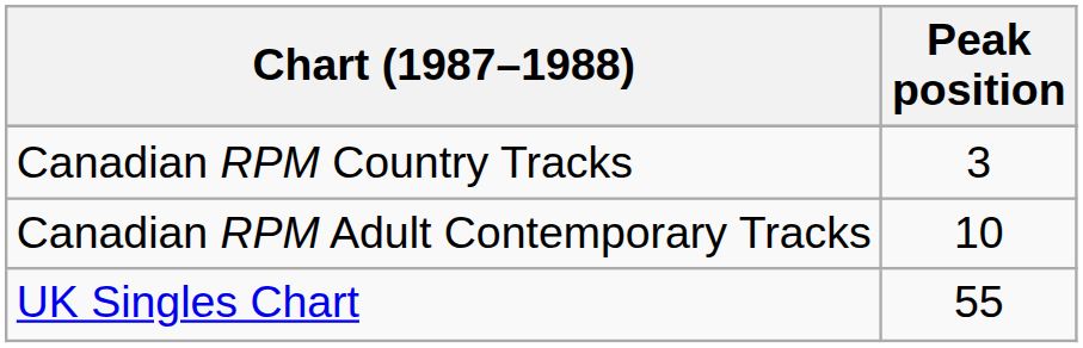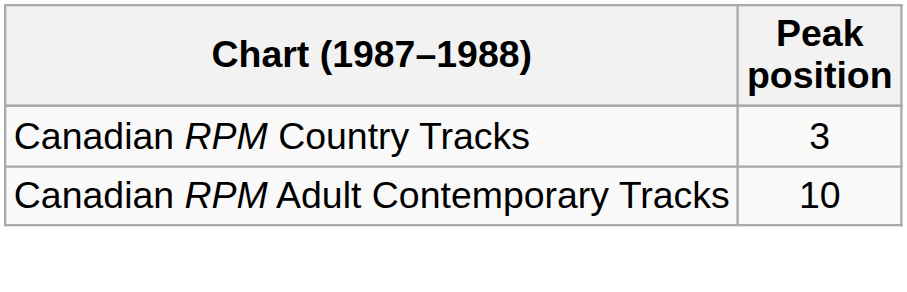- row: UK Singles Chart | 55
